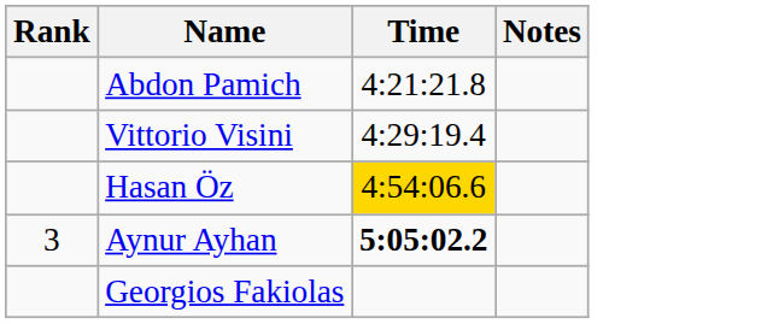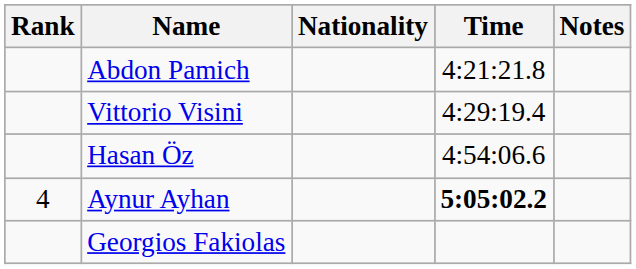+ column: Nationality
Hasan Öz | Time: gold background -> no background
Aynur Ayhan | Rank: 3 -> 4
